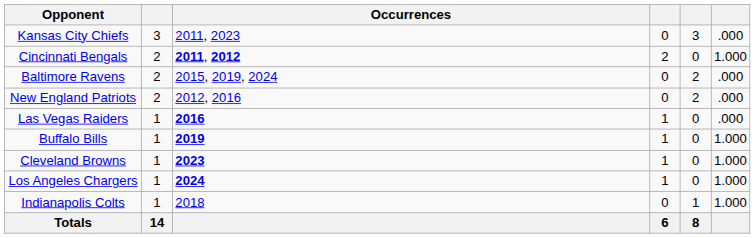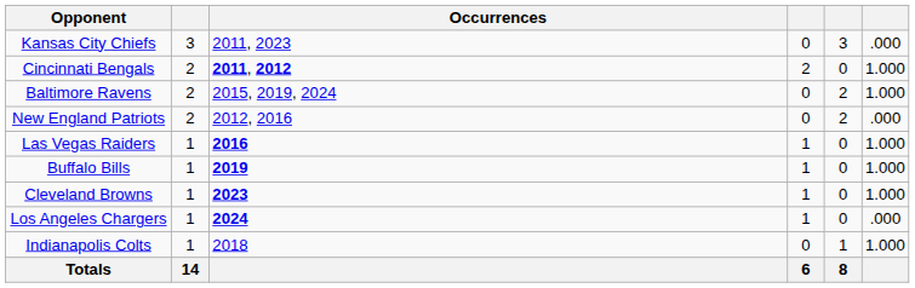Baltimore Ravens | column 6: .000 -> 1.000
Las Vegas Raiders | column 6: .000 -> 1.000
Los Angeles Chargers | column 6: 1.000 -> .000
